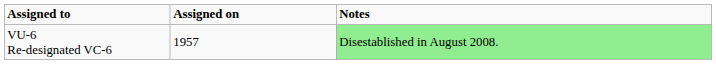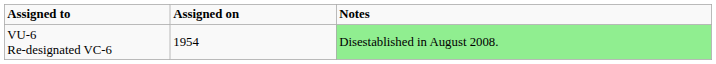VU-6 Re-designated VC-6 | Assigned on: 1957 -> 1954
